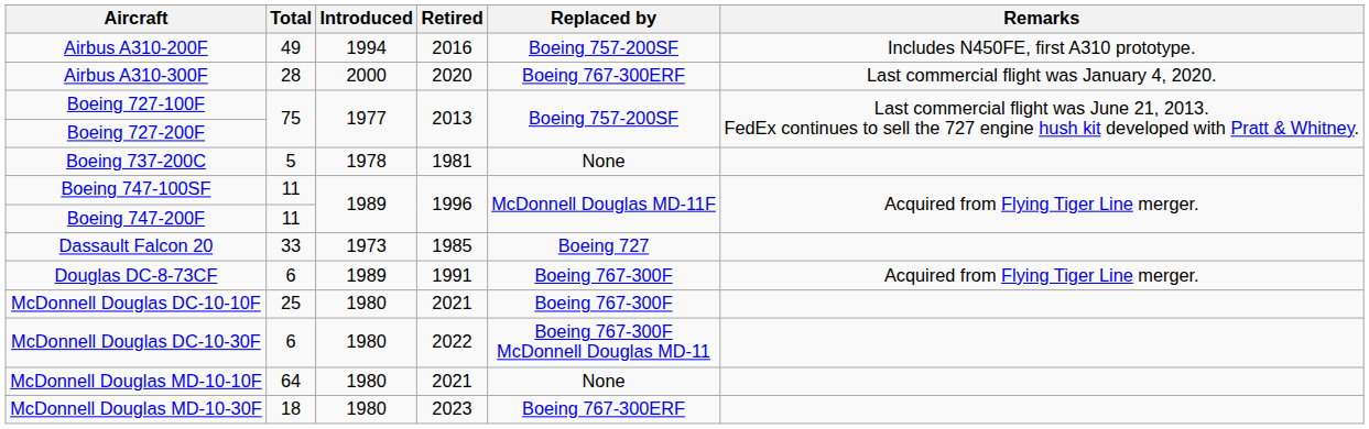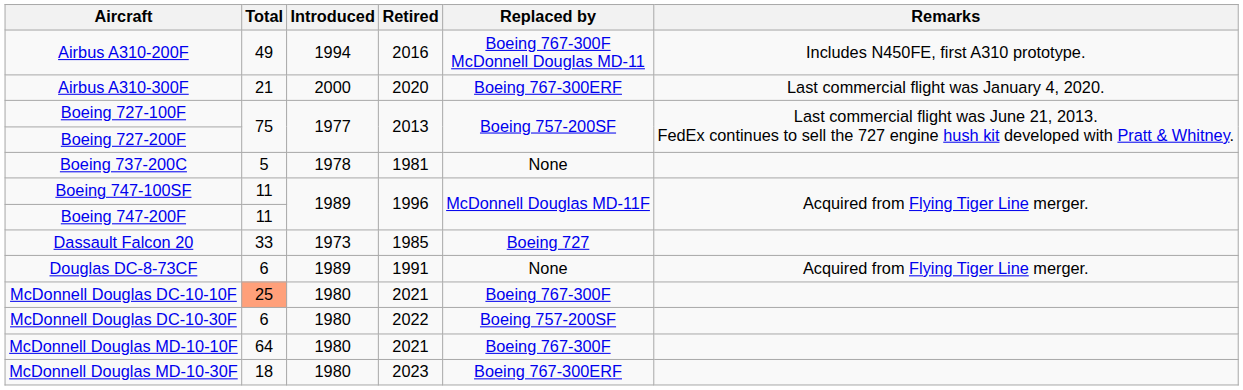Airbus A310-200F | Replaced by: Boeing 757-200SF -> Boeing 767-300F McDonnell Douglas MD-11
Airbus A310-300F | Total: 28 -> 21
Douglas DC-8-73CF | Replaced by: Boeing 767-300F -> None
McDonnell Douglas DC-10-10F | Total: no background -> lightsalmon background
McDonnell Douglas DC-10-30F | Replaced by: Boeing 767-300F McDonnell Douglas MD-11 -> Boeing 757-200SF
McDonnell Douglas MD-10-10F | Replaced by: None -> Boeing 767-300F
